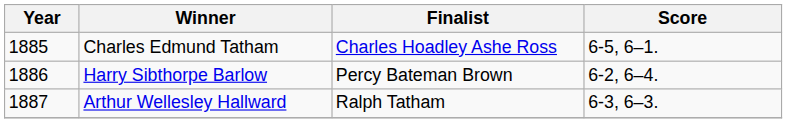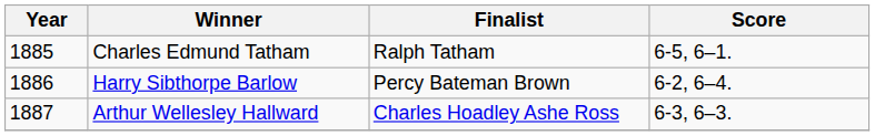Charles Edmund Tatham | Finalist: Charles Hoadley Ashe Ross -> Ralph Tatham
Arthur Wellesley Hallward | Finalist: Ralph Tatham -> Charles Hoadley Ashe Ross
